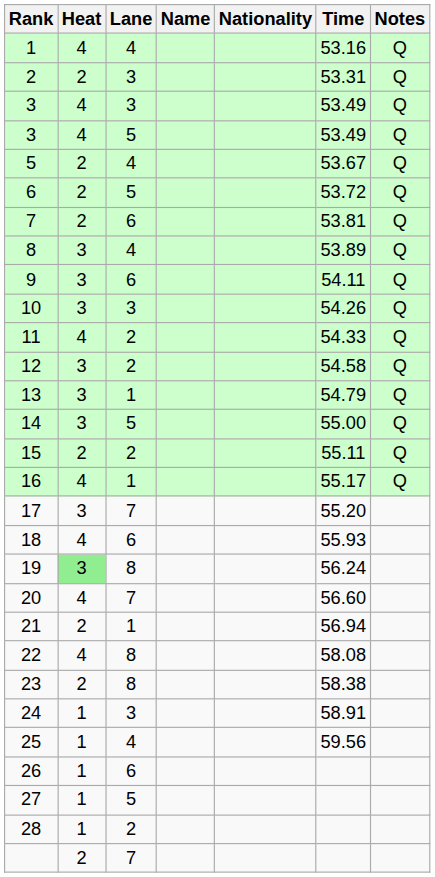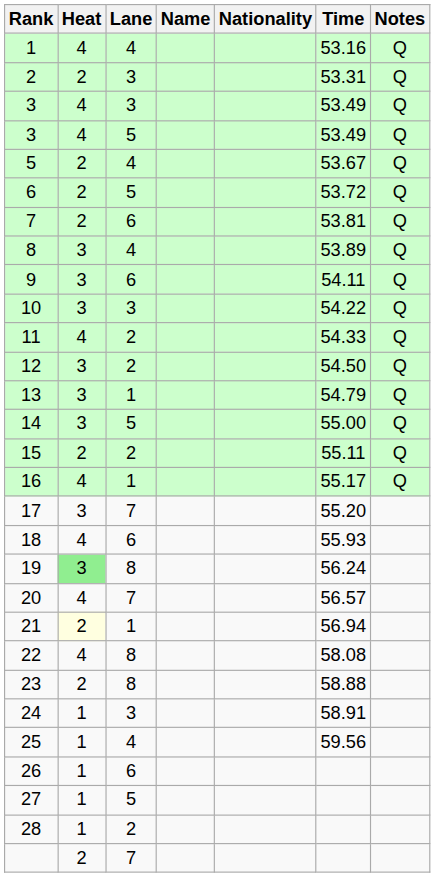10 | Time: 54.26 -> 54.22
12 | Time: 54.58 -> 54.50
20 | Time: 56.60 -> 56.57
21 | Heat: no background -> lightyellow background
23 | Time: 58.38 -> 58.88
